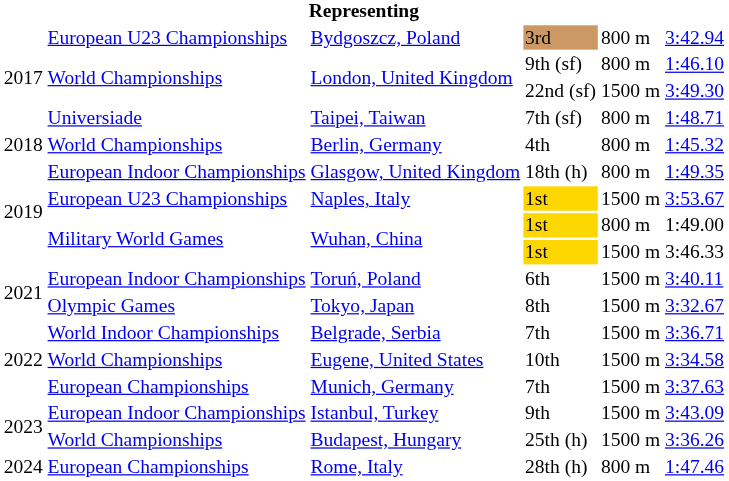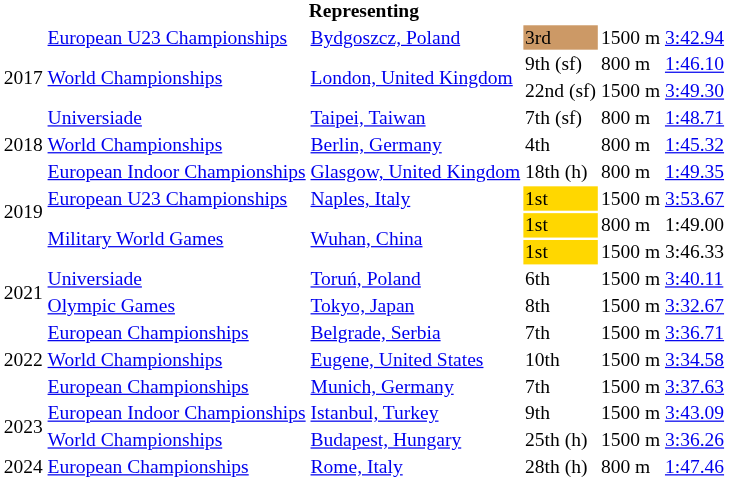Bydgoszcz, Poland | column 5: 800 m -> 1500 m
Toruń, Poland | column 2: European Indoor Championships -> Universiade
Belgrade, Serbia | column 2: World Indoor Championships -> European Championships
